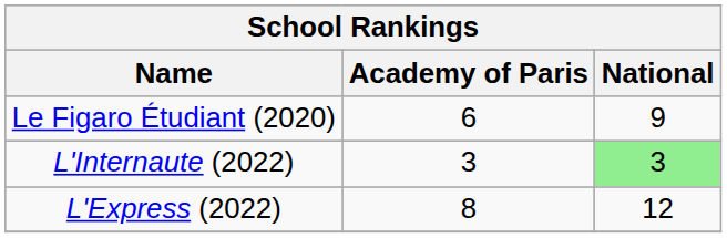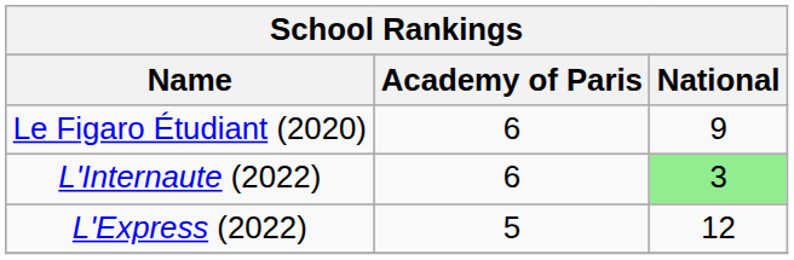L'Internaute (2022) | Academy of Paris: 3 -> 6
L'Express (2022) | Academy of Paris: 8 -> 5
